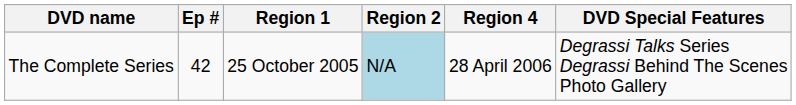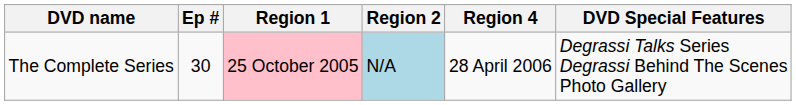The Complete Series | Ep #: 42 -> 30
The Complete Series | Region 1: no background -> pink background
